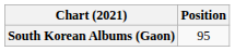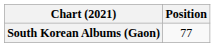South Korean Albums (Gaon) | Position: 95 -> 77
